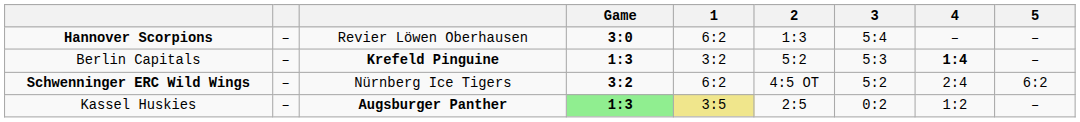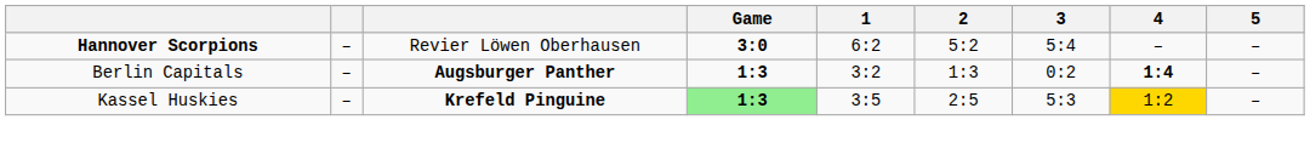Hannover Scorpions | 2: 1:3 -> 5:2
Berlin Capitals | column 3: Krefeld Pinguine -> Augsburger Panther
Berlin Capitals | 2: 5:2 -> 1:3
Berlin Capitals | 3: 5:3 -> 0:2
- row: Schwenninger ERC Wild Wings | – | Nürnberg Ice Tigers | 3:2 | 6:2 | 4:5 OT | 5:2 | 2:4 | 6:2
Kassel Huskies | column 3: Augsburger Panther -> Krefeld Pinguine
Kassel Huskies | 1: khaki background -> no background
Kassel Huskies | 3: 0:2 -> 5:3
Kassel Huskies | 4: no background -> gold background
